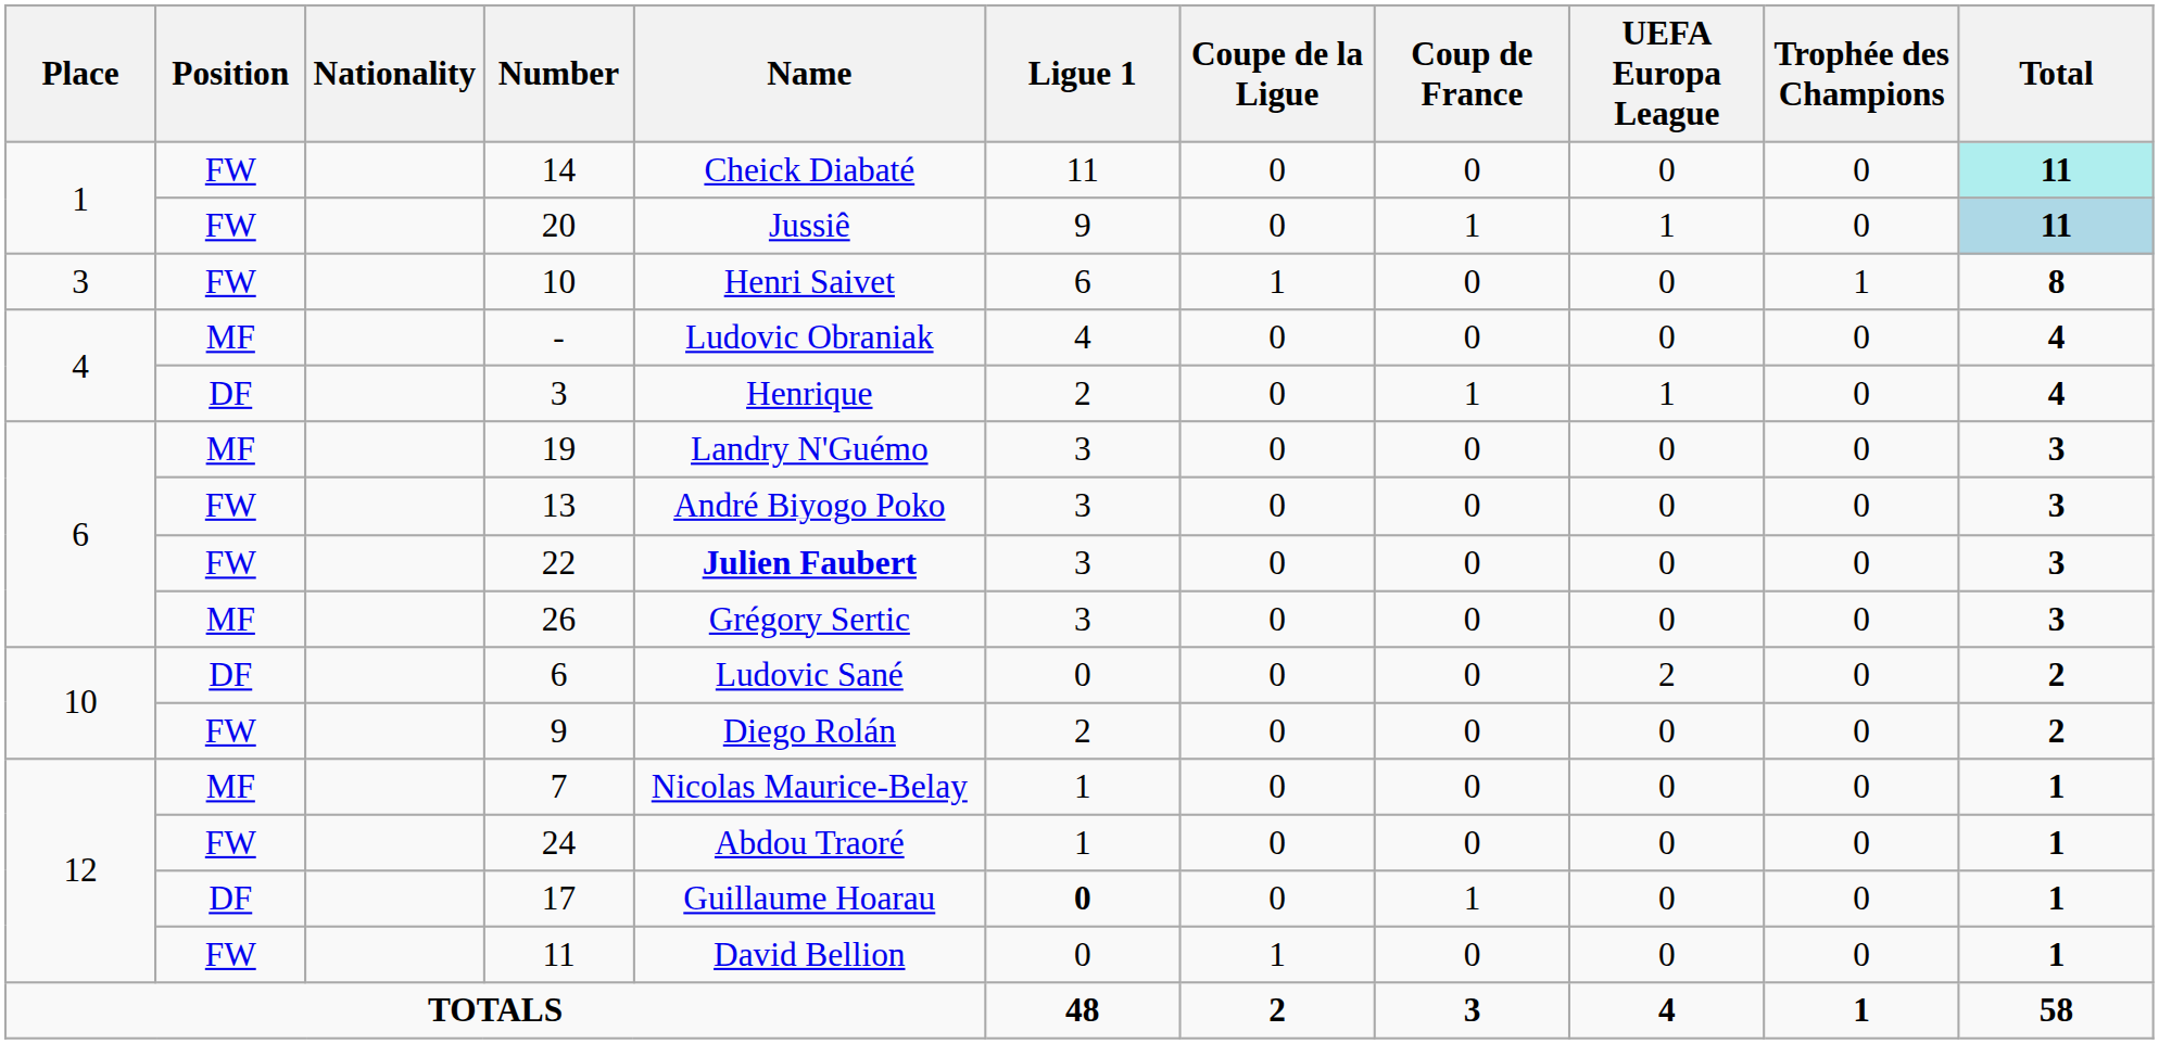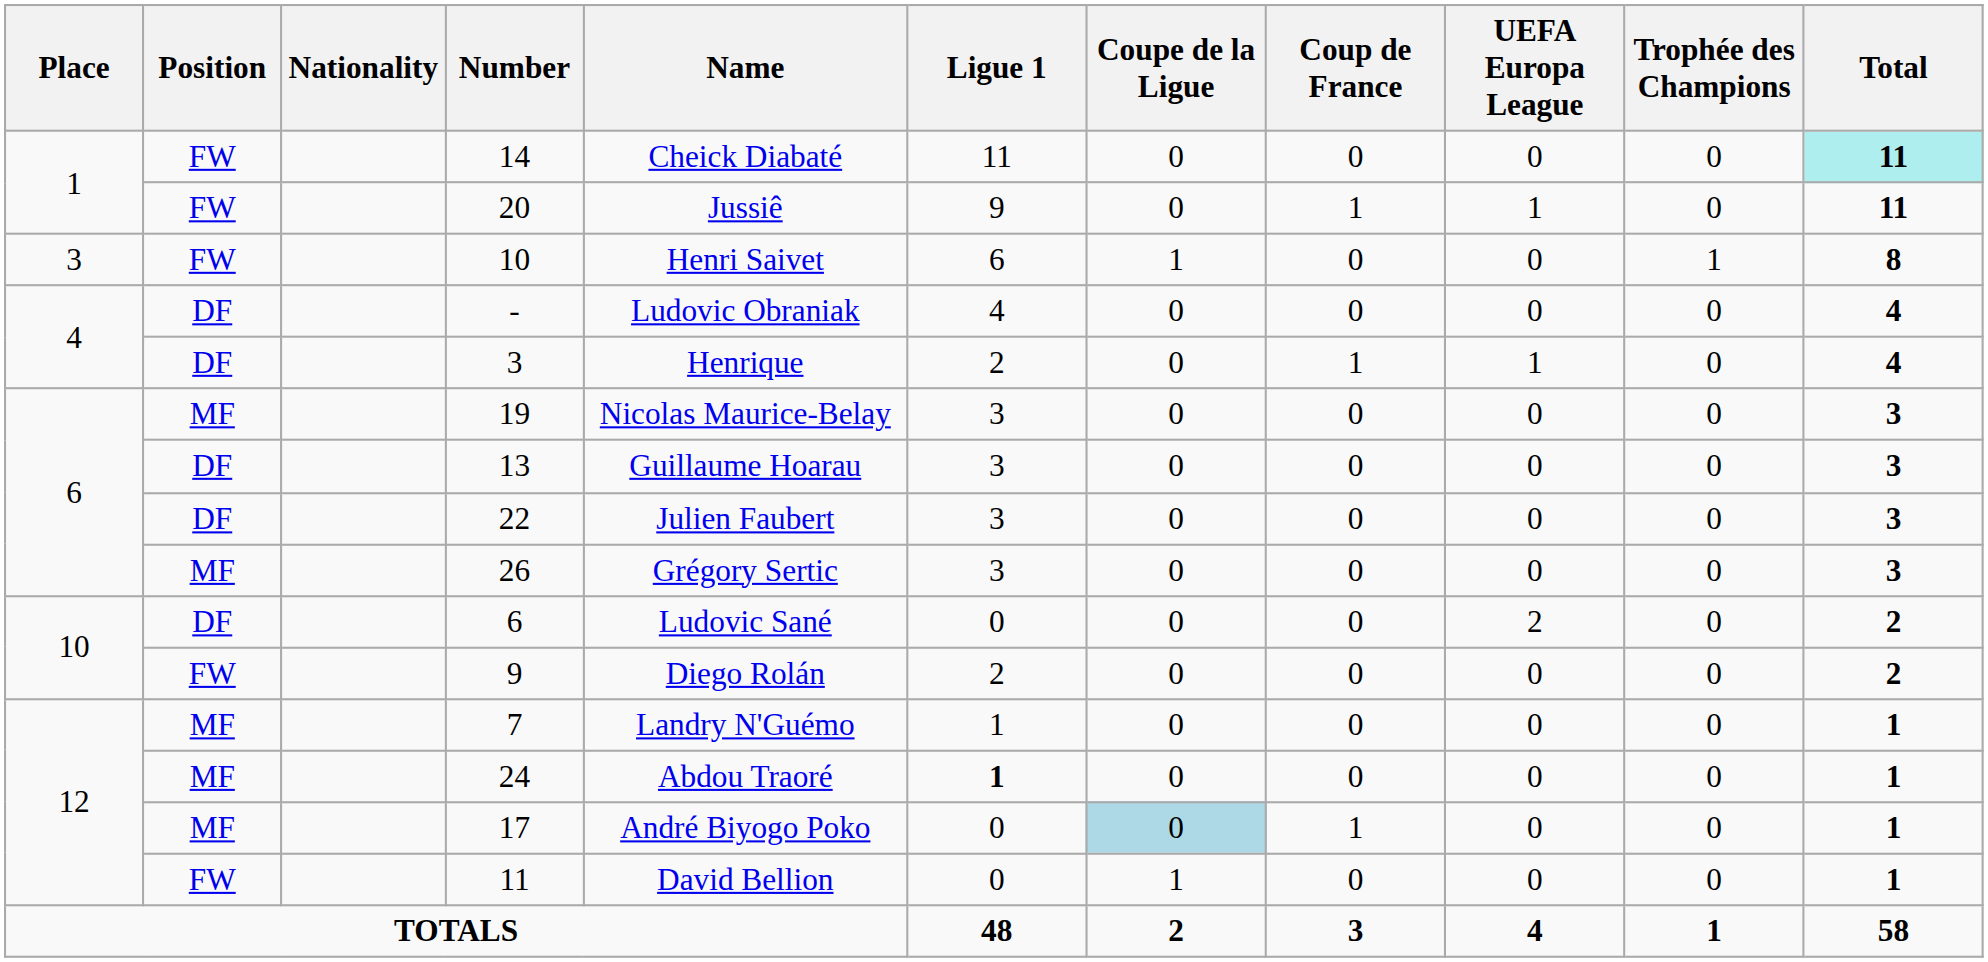20 | Total: lightblue background -> no background
- | Position: MF -> DF
19 | Name: Landry N'Guémo -> Nicolas Maurice-Belay
13 | Position: FW -> DF
13 | Name: André Biyogo Poko -> Guillaume Hoarau
22 | Position: FW -> DF
22 | Name: bold -> normal
7 | Name: Nicolas Maurice-Belay -> Landry N'Guémo
24 | Position: FW -> MF
24 | Ligue 1: normal -> bold
17 | Position: DF -> MF
17 | Name: Guillaume Hoarau -> André Biyogo Poko
17 | Ligue 1: bold -> normal
17 | Coupe de la Ligue: no background -> lightblue background
